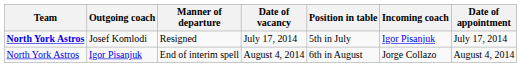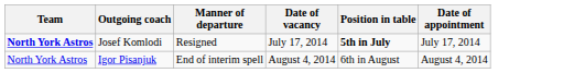- column: Incoming coach | Igor Pisanjuk | Jorge Collazo
Josef Komlodi | Position in table: normal -> bold
